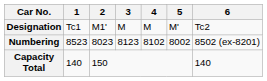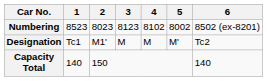rows swapped: Designation <-> Numbering
